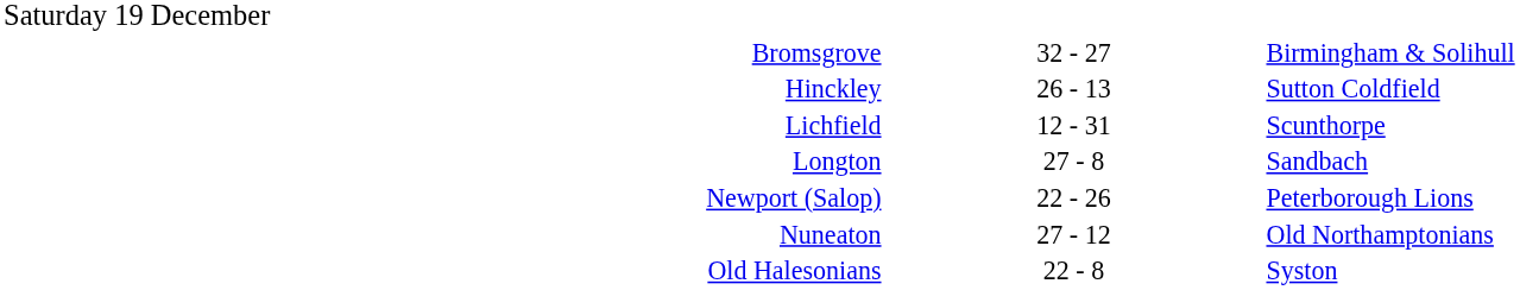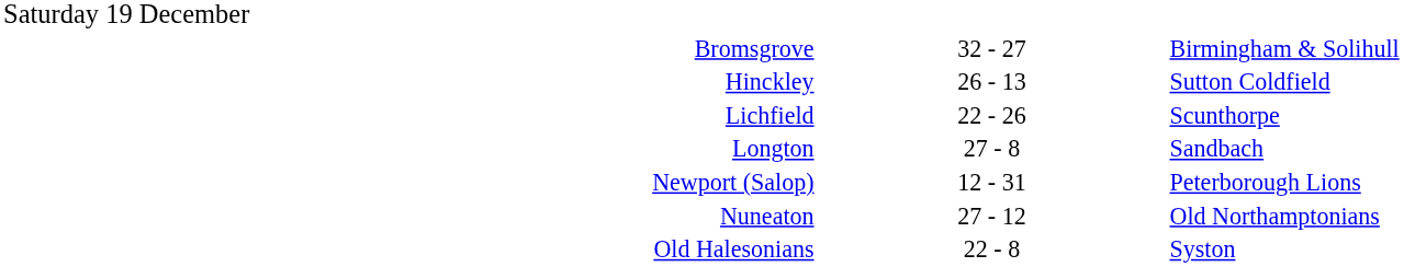Lichfield | column 2: 12 - 31 -> 22 - 26
Newport (Salop) | column 2: 22 - 26 -> 12 - 31
